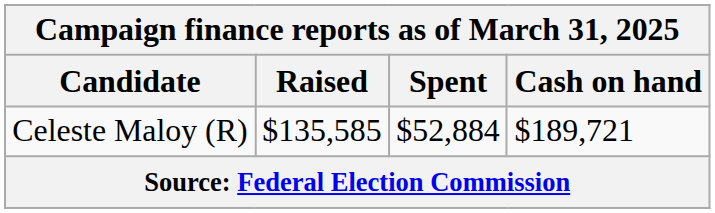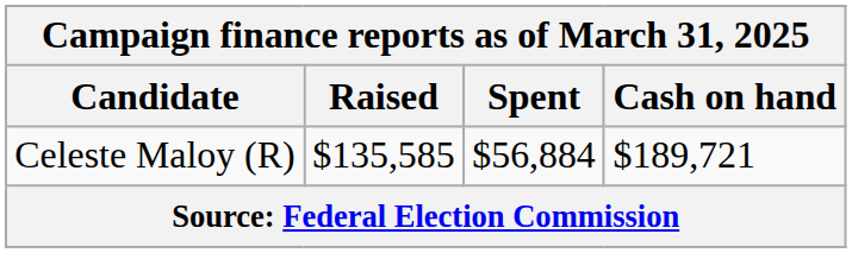Celeste Maloy (R) | Spent: $52,884 -> $56,884
